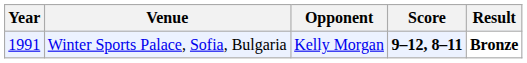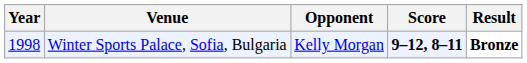Winter Sports Palace, Sofia, Bulgaria | Year: 1991 -> 1998
